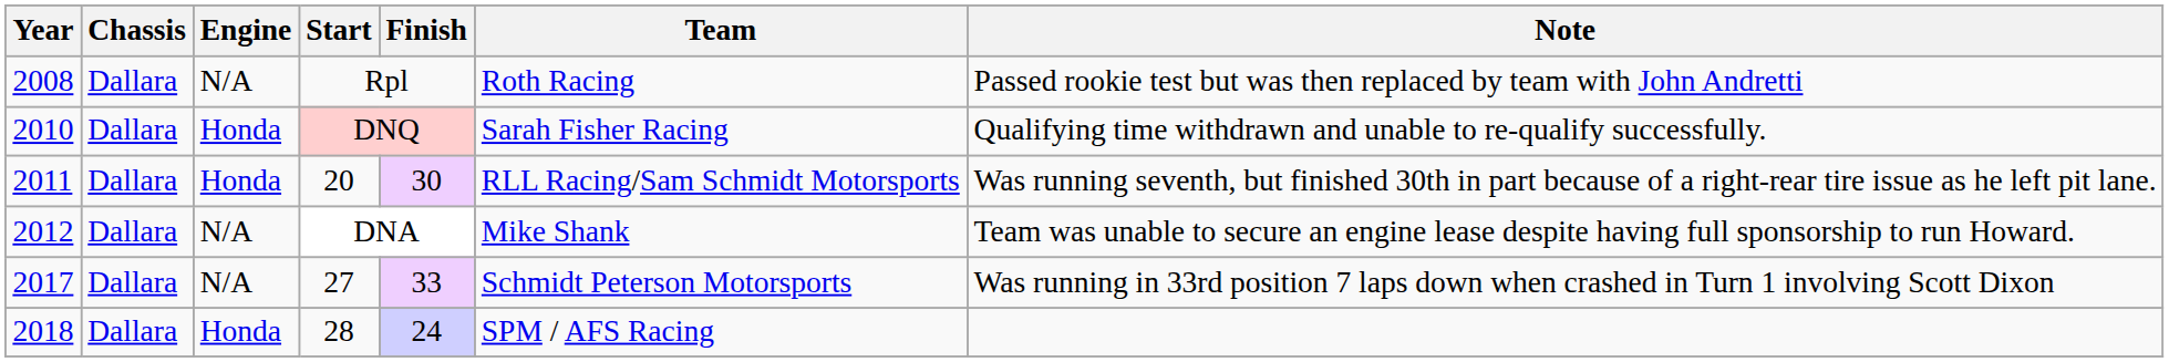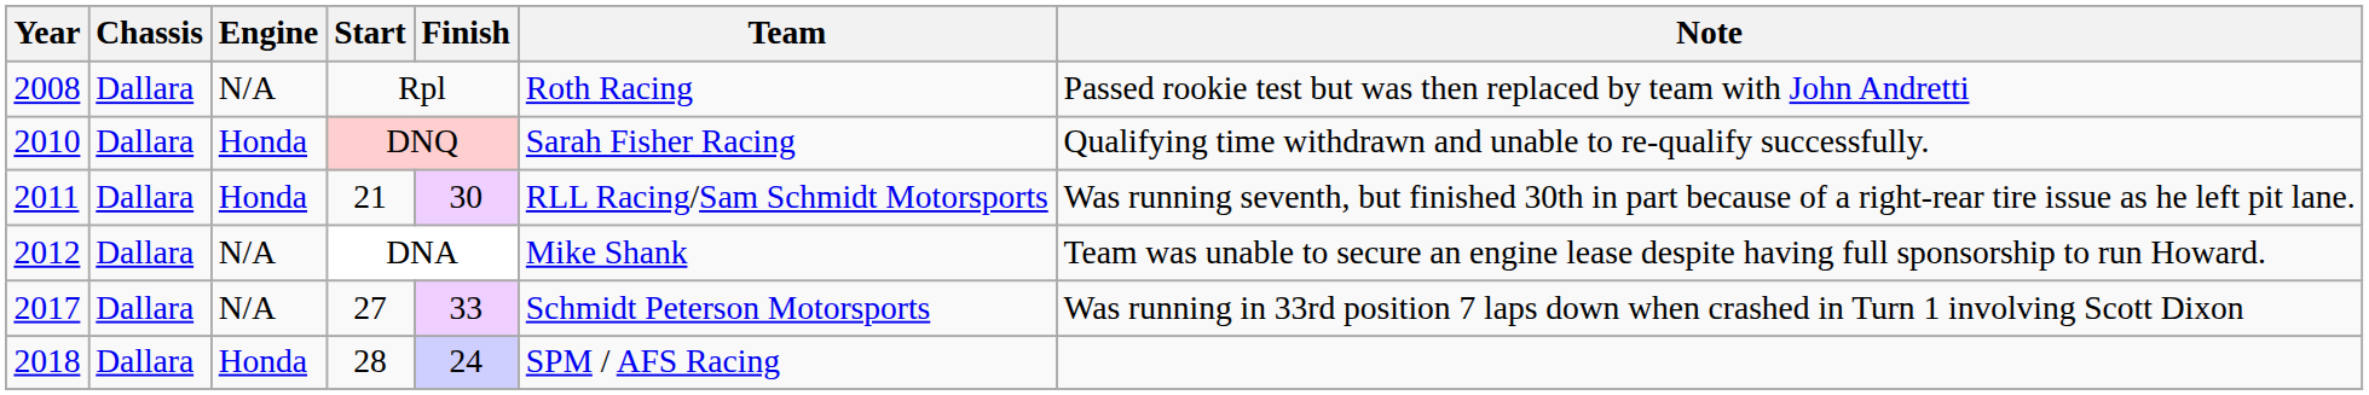2011 | Start: 20 -> 21
